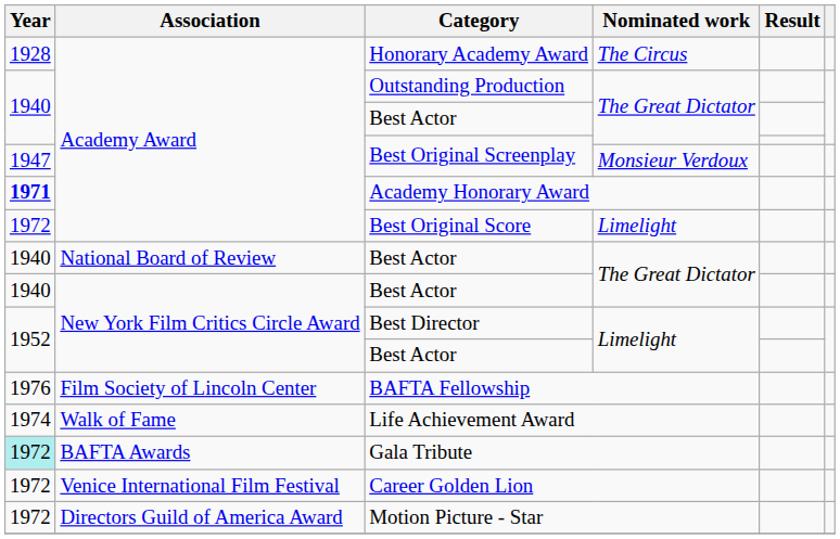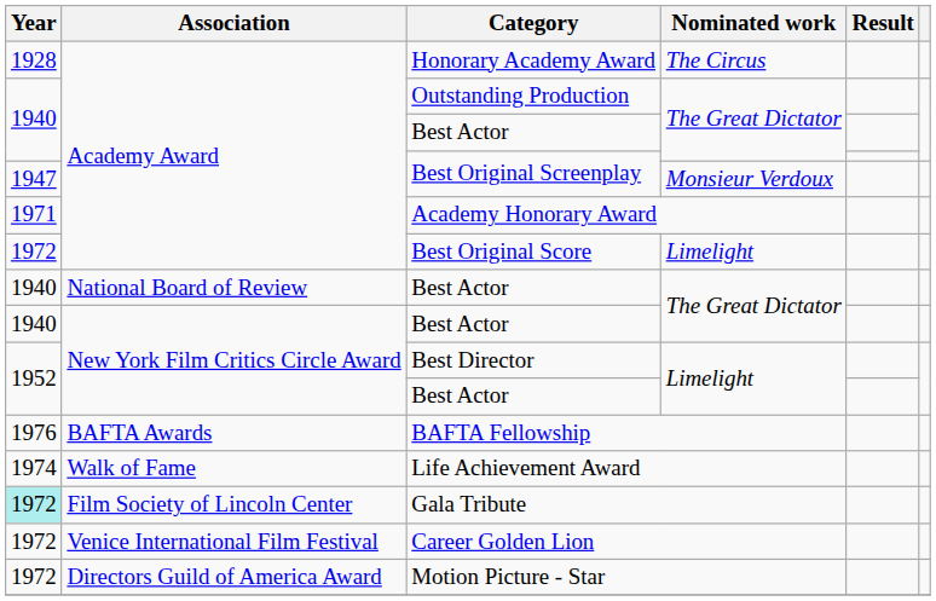Academy Honorary Award | Year: bold -> normal
BAFTA Fellowship | Association: Film Society of Lincoln Center -> BAFTA Awards
Gala Tribute | Association: BAFTA Awards -> Film Society of Lincoln Center
